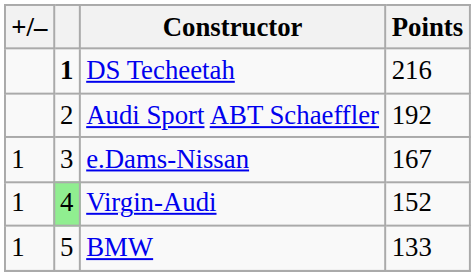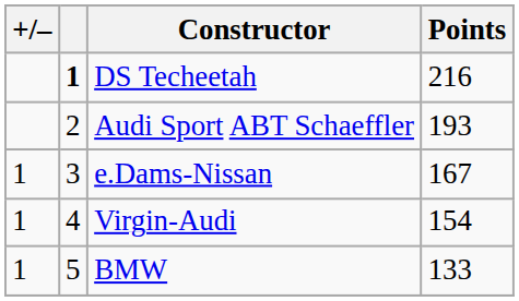Audi Sport ABT Schaeffler | Points: 192 -> 193
Virgin-Audi | column 2: lightgreen background -> no background
Virgin-Audi | Points: 152 -> 154
